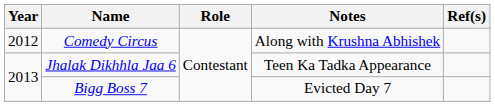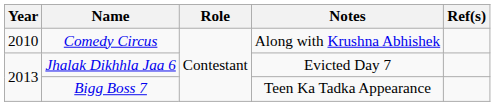Comedy Circus | Year: 2012 -> 2010
Jhalak Dikhhla Jaa 6 | Notes: Teen Ka Tadka Appearance -> Evicted Day 7
Bigg Boss 7 | Notes: Evicted Day 7 -> Teen Ka Tadka Appearance
